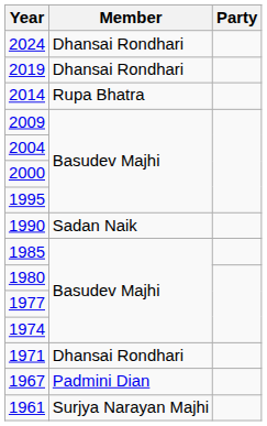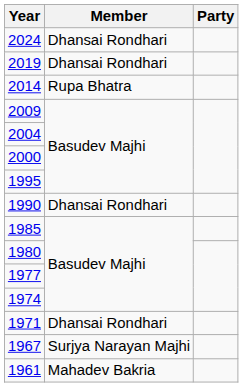1990 | Member: Sadan Naik -> Dhansai Rondhari
1967 | Member: Padmini Dian -> Surjya Narayan Majhi
1961 | Member: Surjya Narayan Majhi -> Mahadev Bakria
